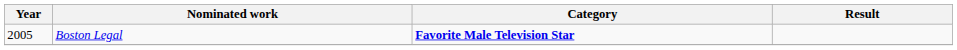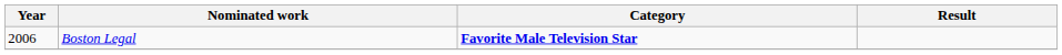Boston Legal | Year: 2005 -> 2006
